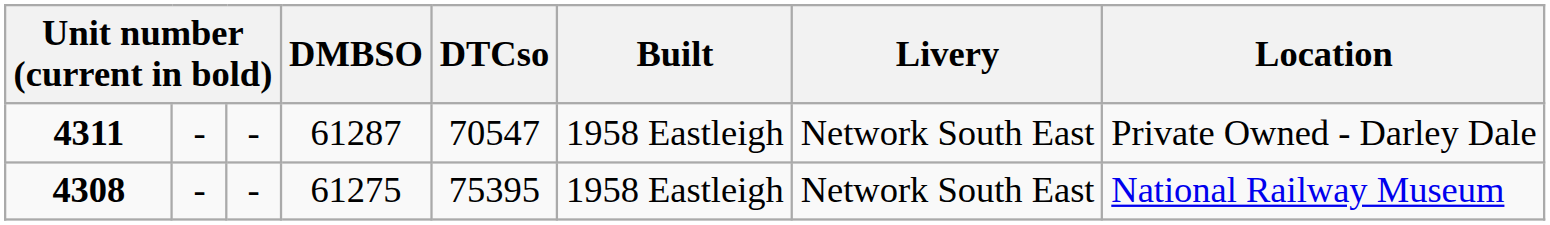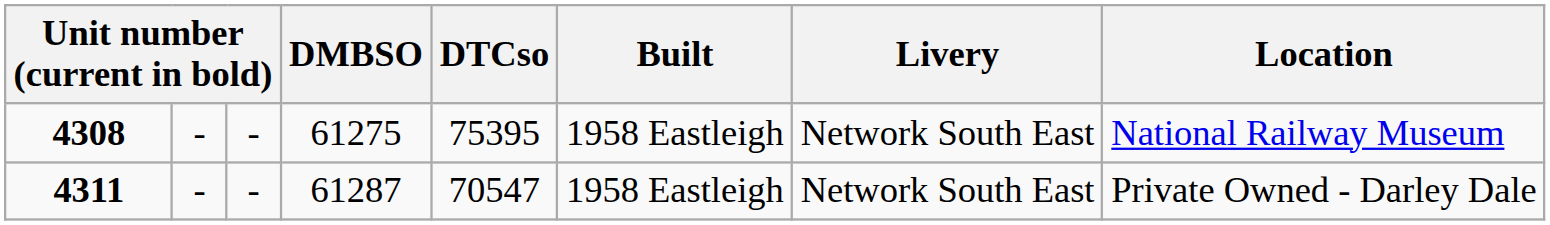rows swapped: 4308 <-> 4311
